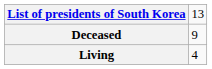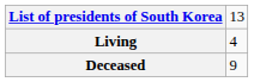rows swapped: Living <-> Deceased
